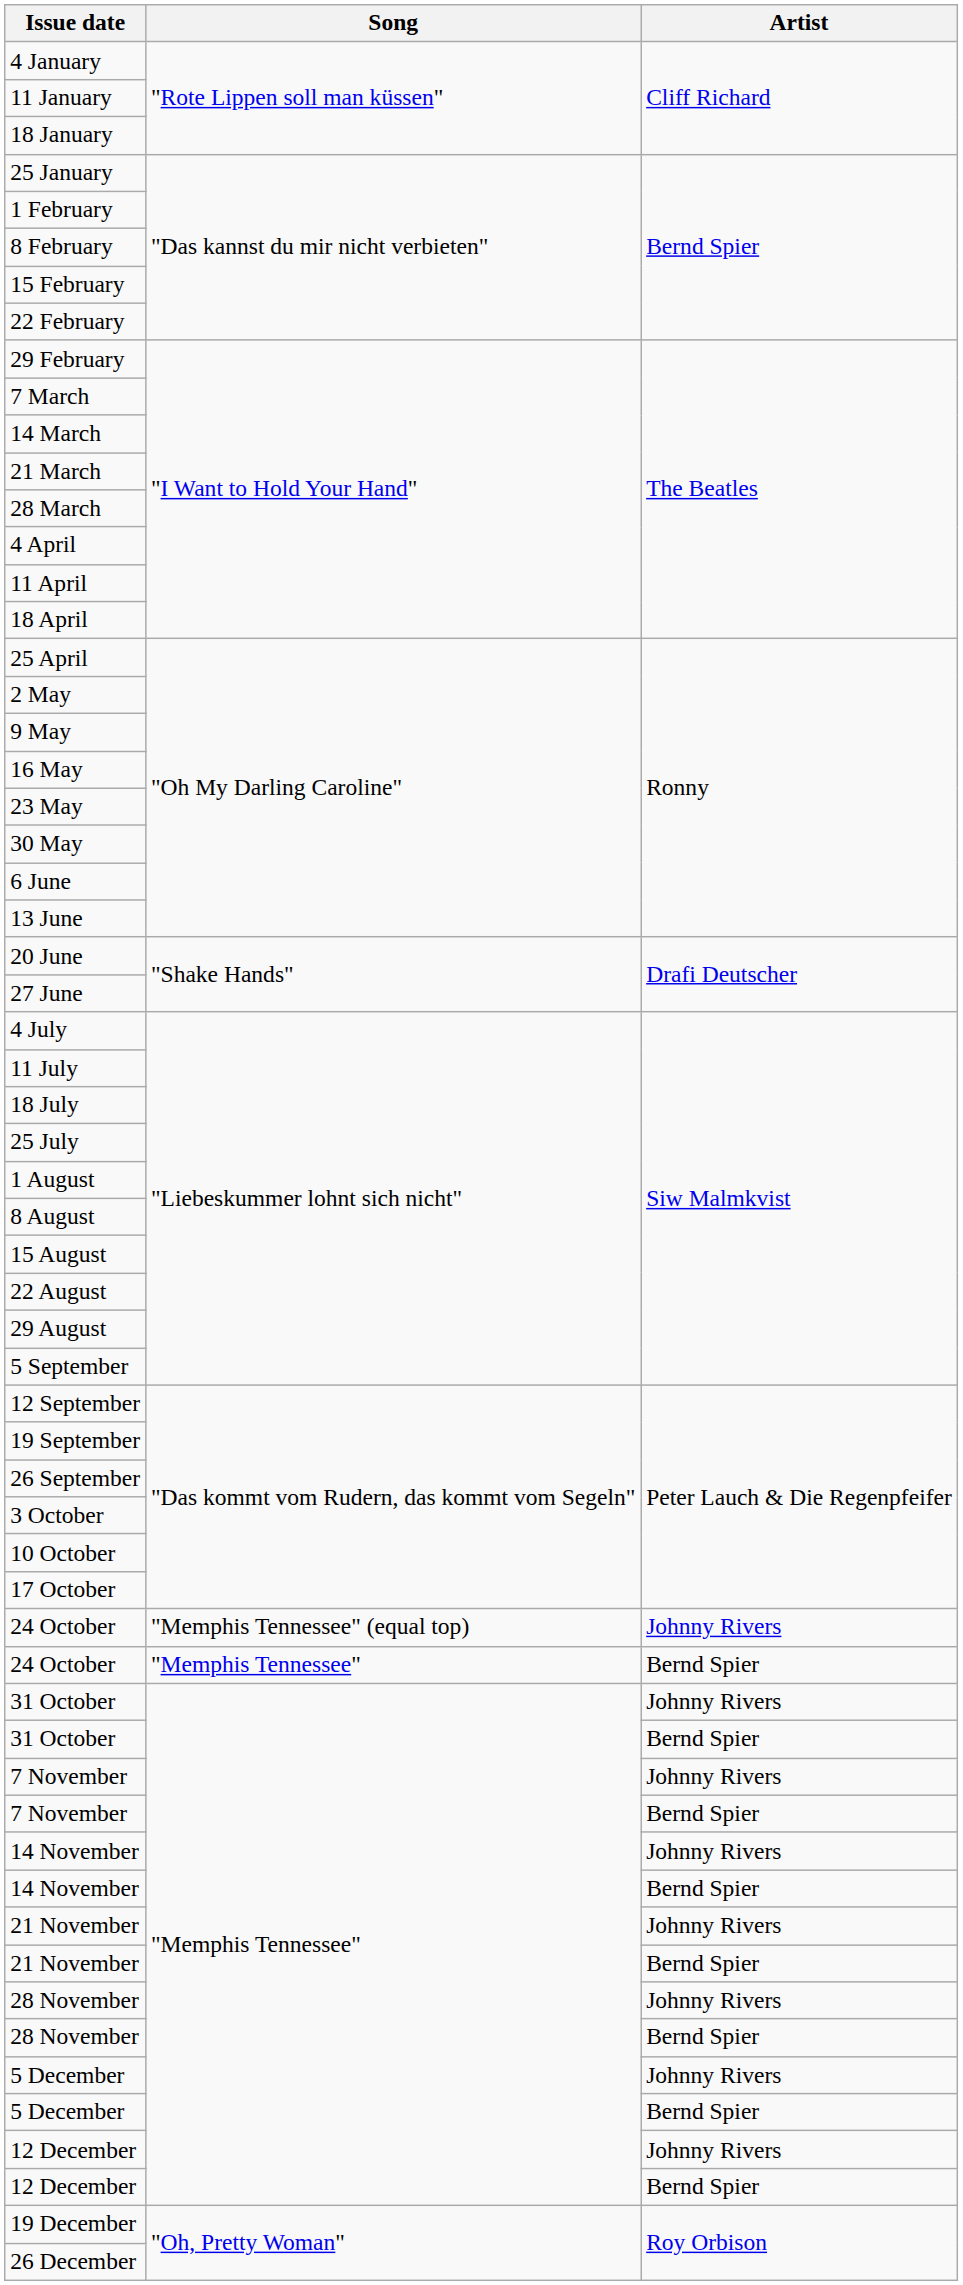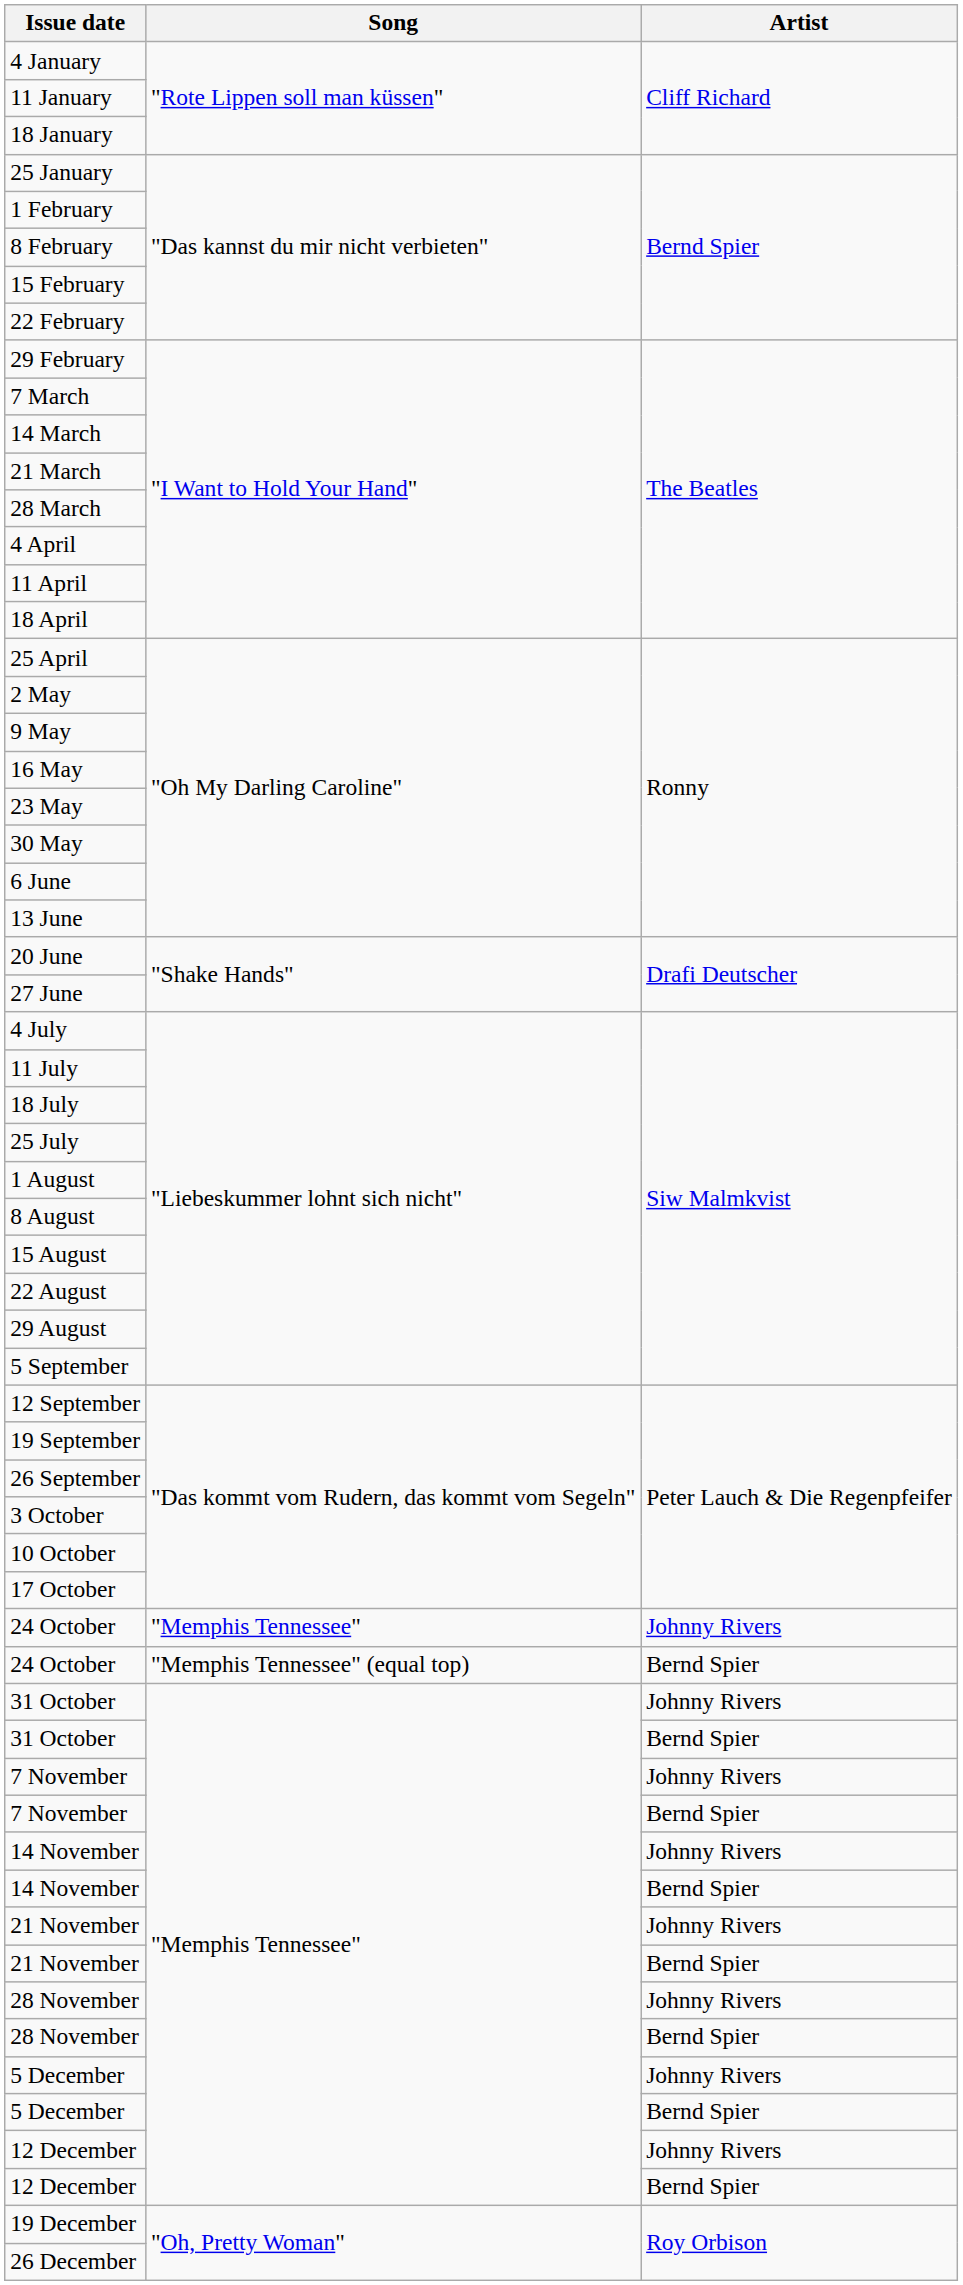24 October / Johnny Rivers | Song: "Memphis Tennessee" (equal top) -> "Memphis Tennessee"
24 October / Bernd Spier | Song: "Memphis Tennessee" -> "Memphis Tennessee" (equal top)
